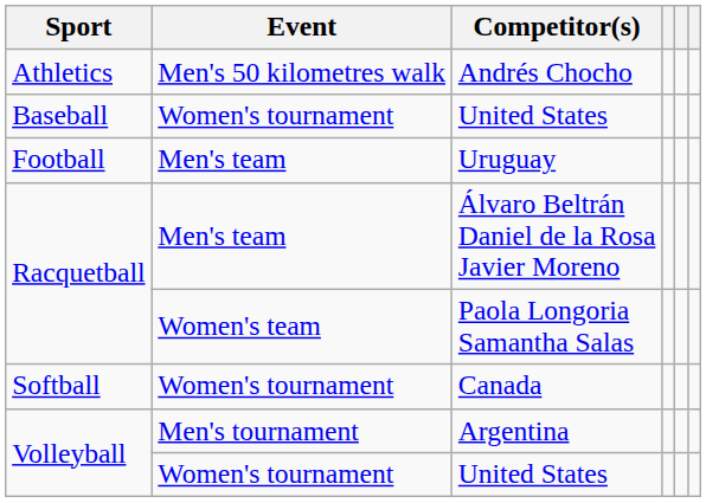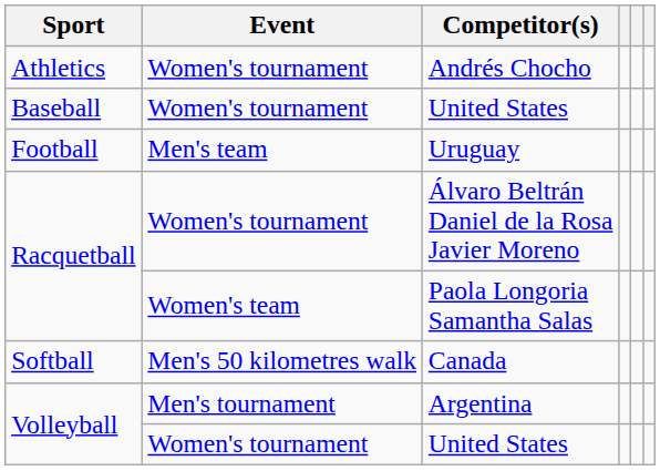Andrés Chocho | Event: Men's 50 kilometres walk -> Women's tournament
Álvaro Beltrán Daniel de la Rosa Javier Moreno | Event: Men's team -> Women's tournament
Canada | Event: Women's tournament -> Men's 50 kilometres walk
